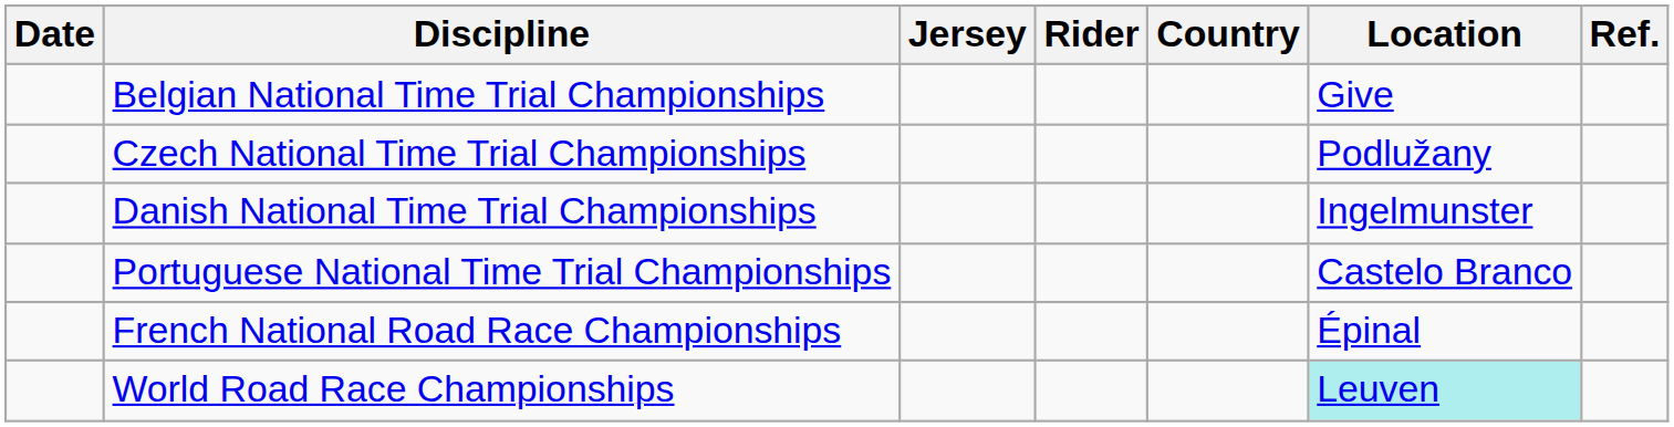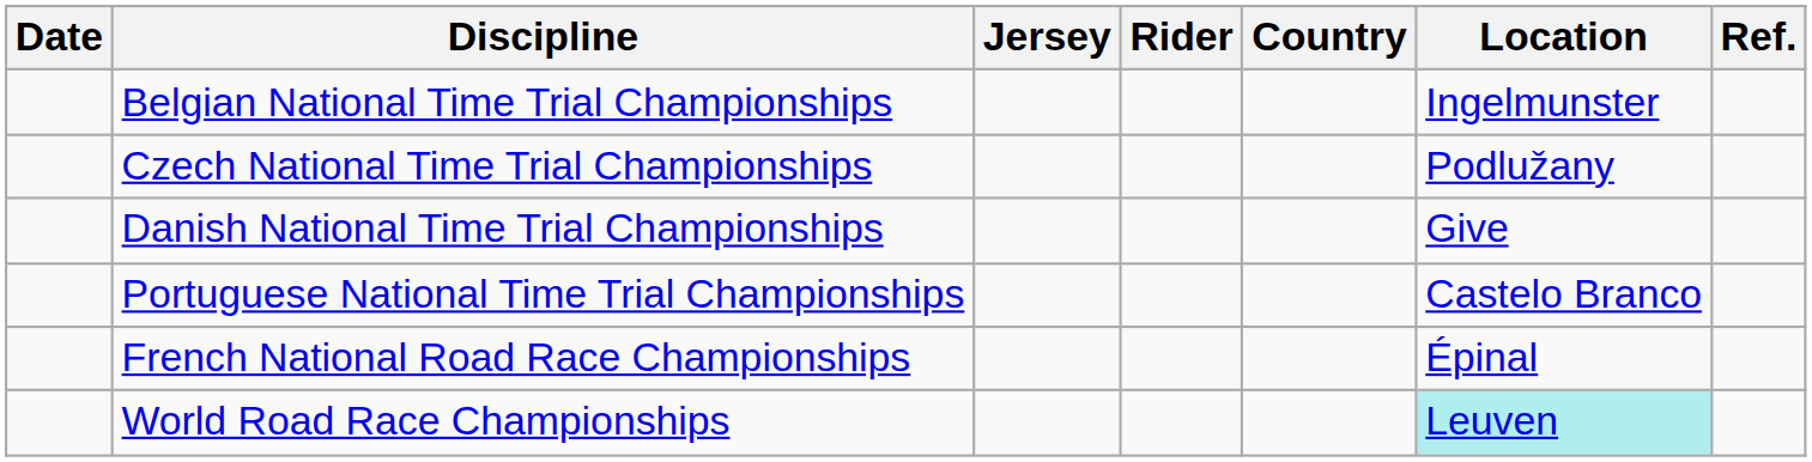Belgian National Time Trial Championships | Location: Give -> Ingelmunster
Danish National Time Trial Championships | Location: Ingelmunster -> Give
